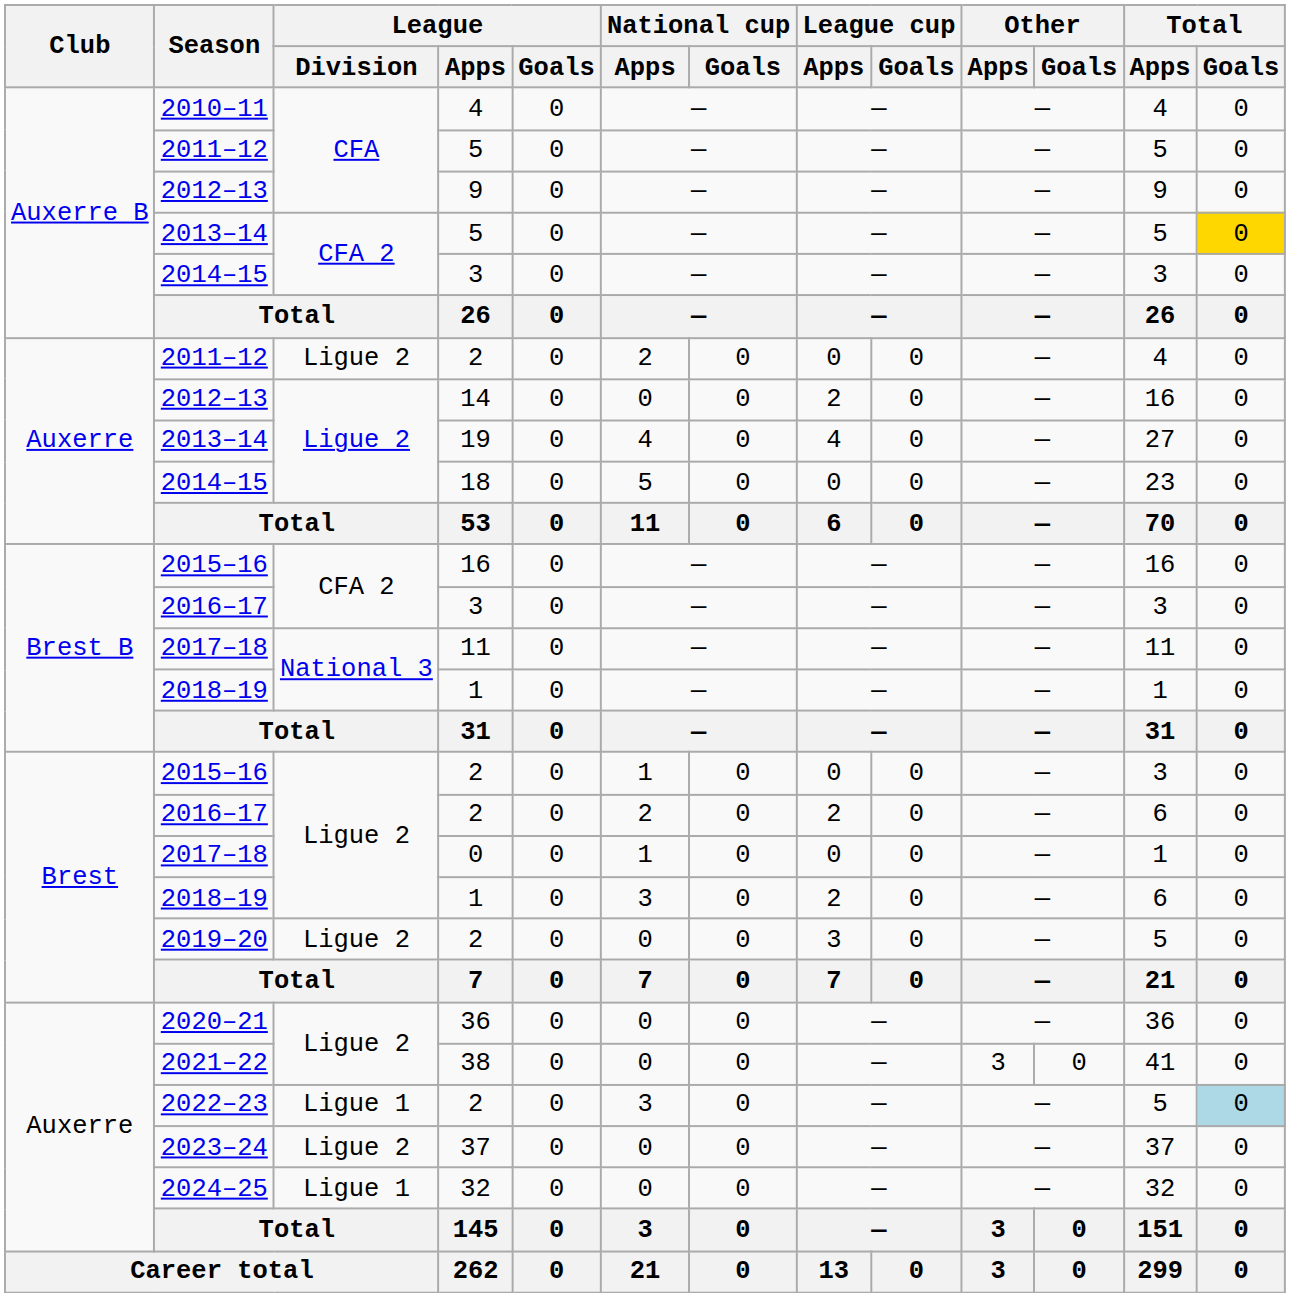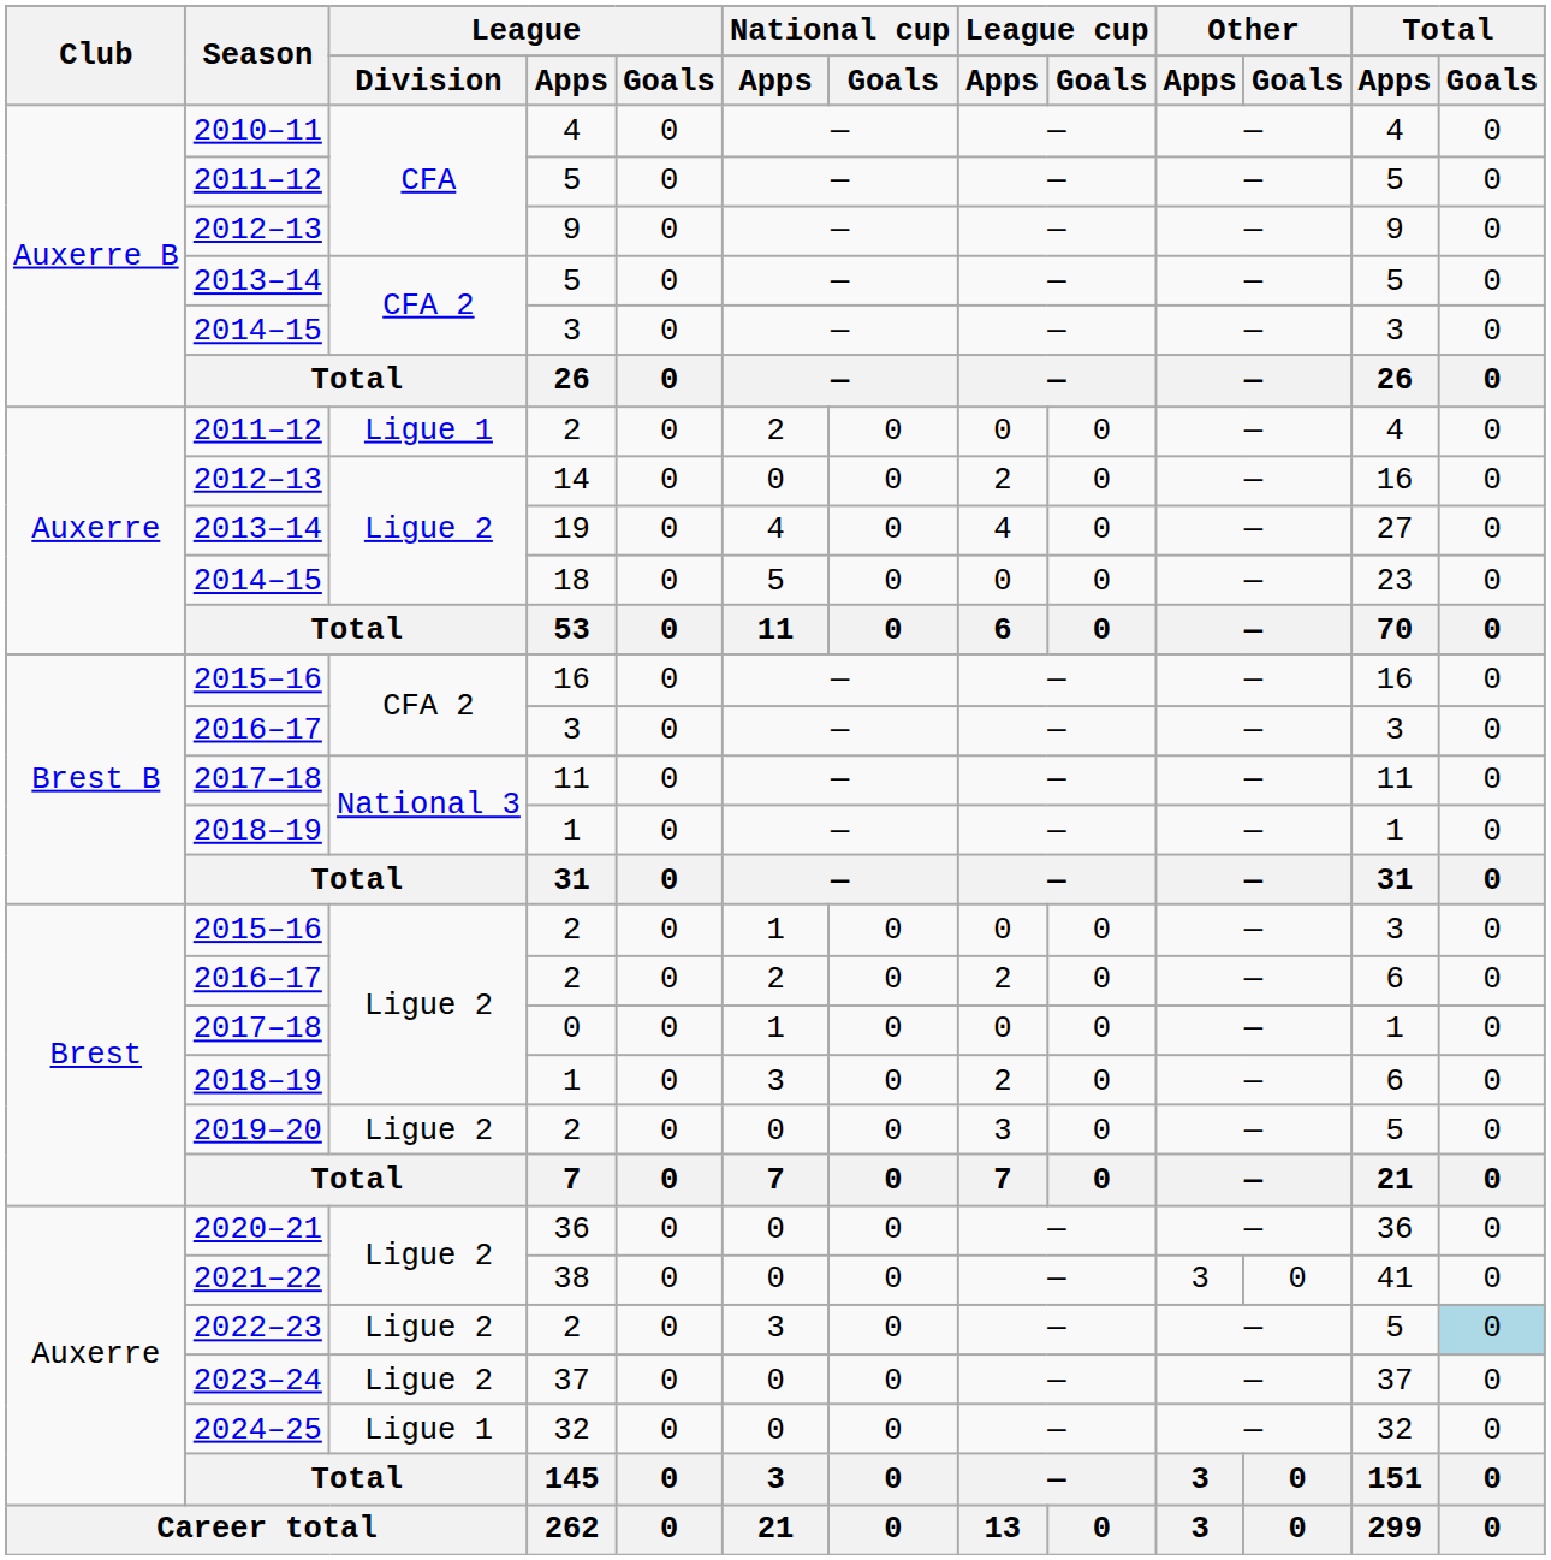2013–14 / 5 | Total / Goals: gold background -> no background
2011–12 / 2 | League / Division: Ligue 2 -> Ligue 1
2022–23 / 2 | League / Division: Ligue 1 -> Ligue 2
